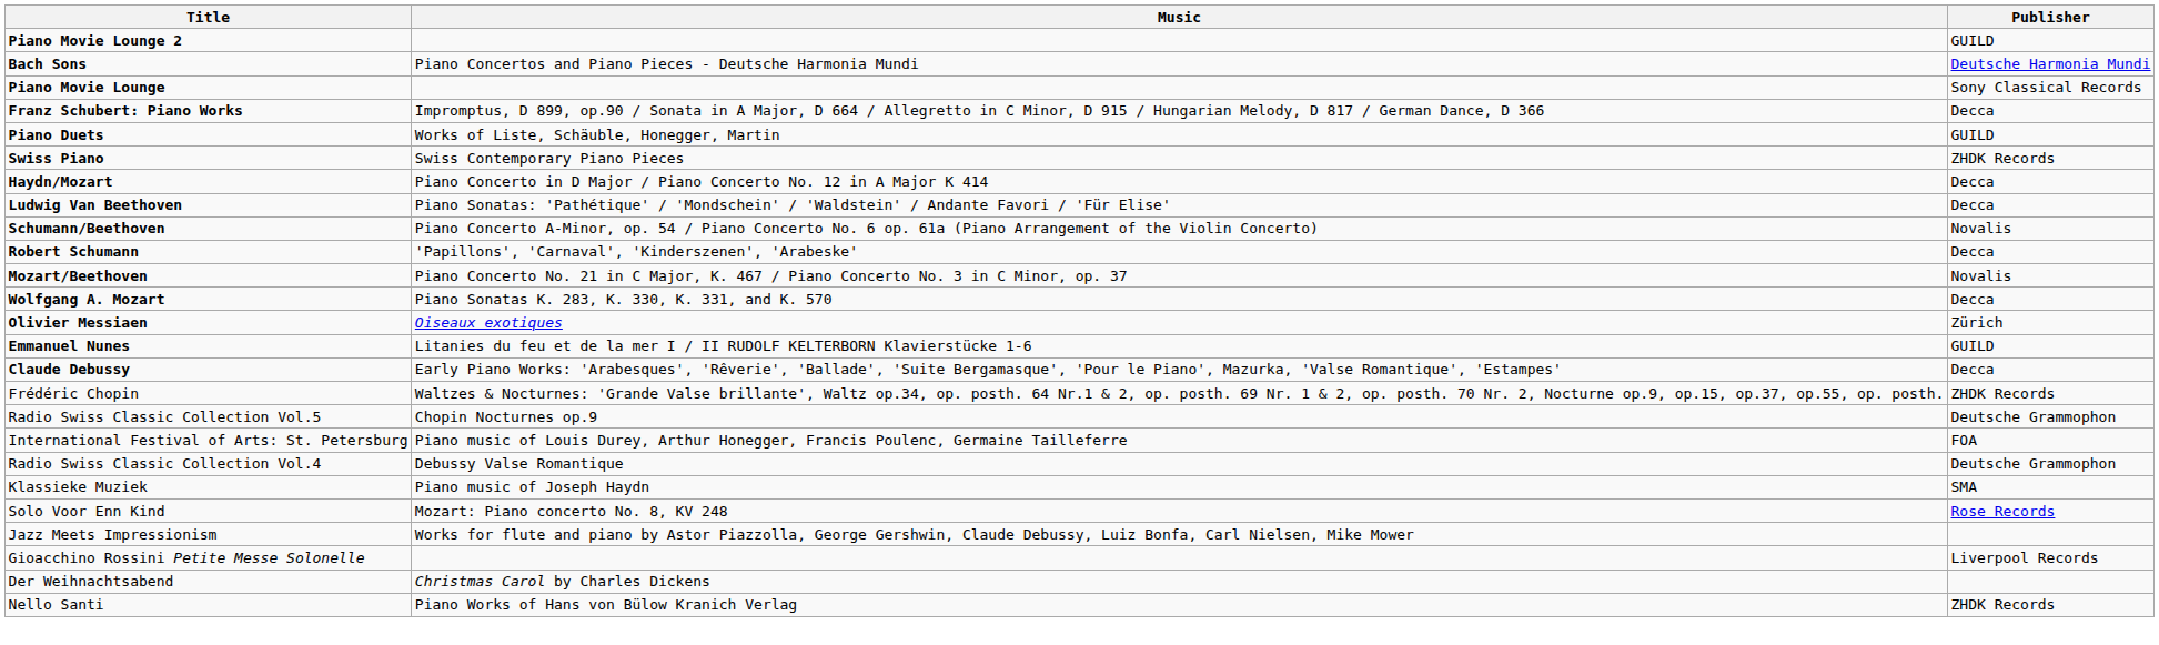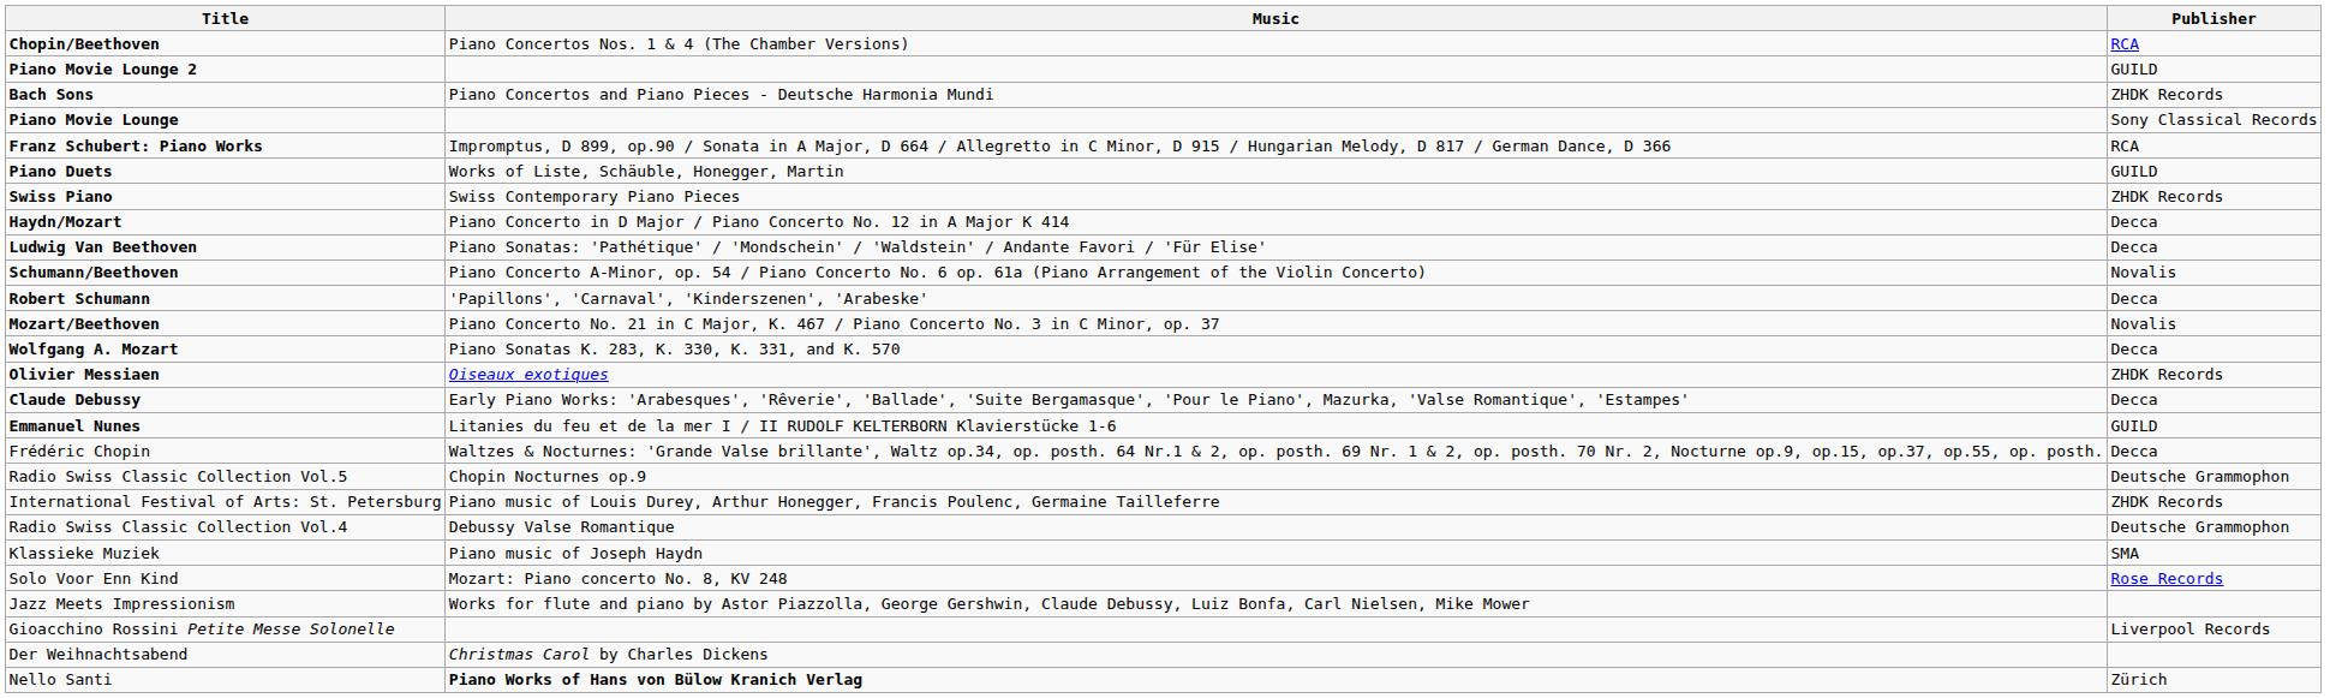+ row: Chopin/Beethoven | Piano Concertos Nos. 1 & 4 (The Chamber Versions) | RCA
Bach Sons | Publisher: Deutsche Harmonia Mundi -> ZHDK Records
Franz Schubert: Piano Works | Publisher: Decca -> RCA
Olivier Messiaen | Publisher: Zürich -> ZHDK Records
rows swapped: Emmanuel Nunes <-> Claude Debussy
Frédéric Chopin | Publisher: ZHDK Records -> Decca
International Festival of Arts: St. Petersburg | Publisher: FOA -> ZHDK Records
Nello Santi | Music: normal -> bold
Nello Santi | Publisher: ZHDK Records -> Zürich
